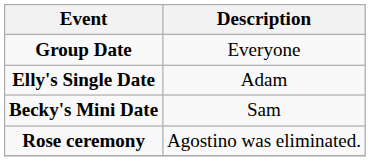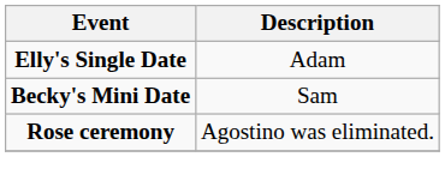- row: Group Date | Everyone
